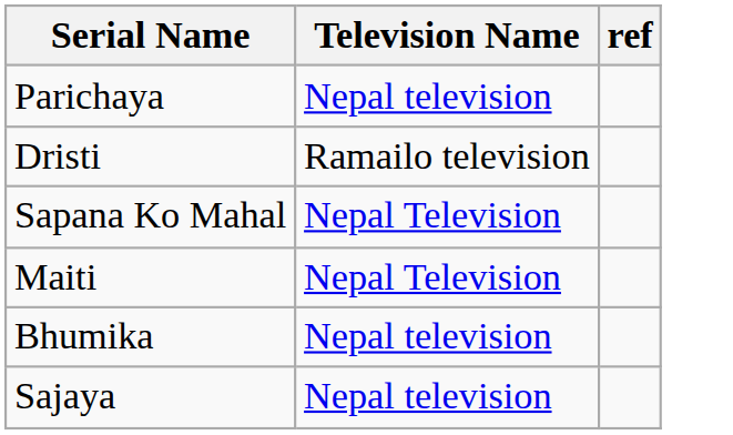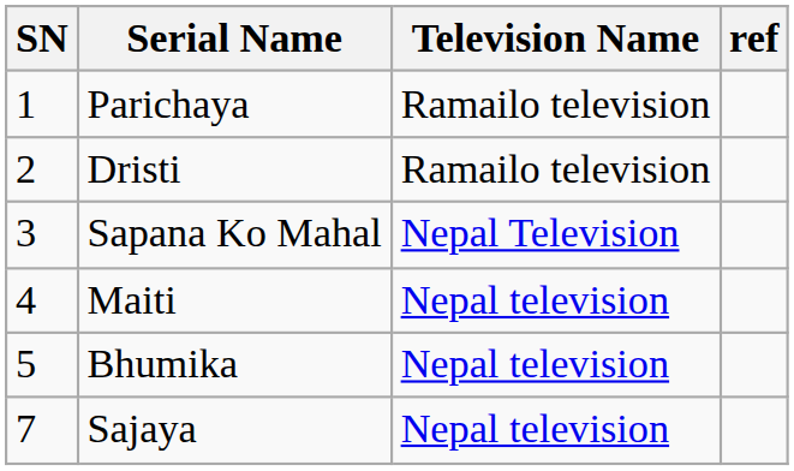+ column: SN | 1 | 2 | 3 | 4 | 5 | 7
Parichaya | Television Name: Nepal television -> Ramailo television
Maiti | Television Name: Nepal Television -> Nepal television
